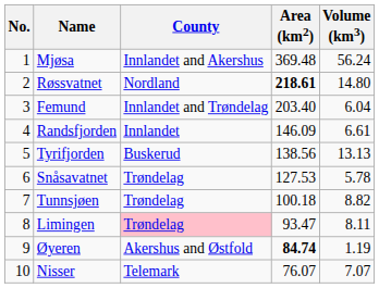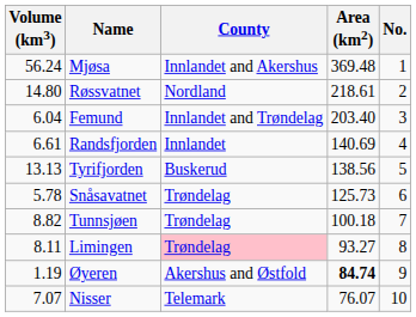columns swapped: No. <-> Volume (km3)
Røssvatnet | Area (km2): bold -> normal
Randsfjorden | Area (km2): 146.09 -> 140.69
Snåsavatnet | Area (km2): 127.53 -> 125.73
Limingen | Area (km2): 93.47 -> 93.27
